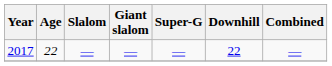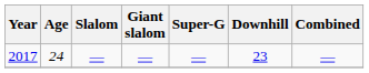2017 | Age: 22 -> 24
2017 | Downhill: 22 -> 23
